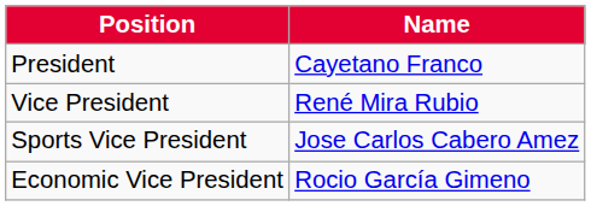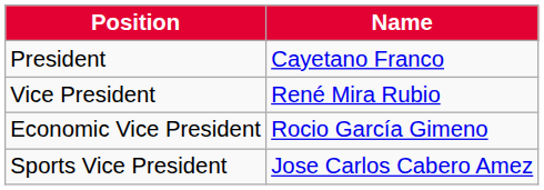rows swapped: Economic Vice President <-> Sports Vice President
